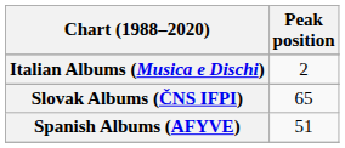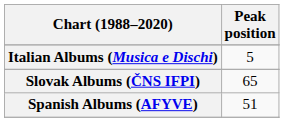Italian Albums (Musica e Dischi) | Peak position: 2 -> 5
